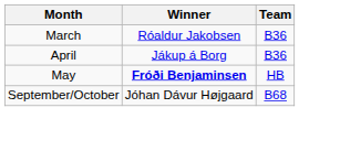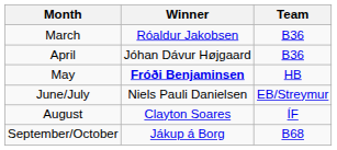April | Winner: Jákup á Borg -> Jóhan Dávur Højgaard
+ row: June/July | Niels Pauli Danielsen | EB/Streymur
+ row: August | Clayton Soares | ÍF
September/October | Winner: Jóhan Dávur Højgaard -> Jákup á Borg
